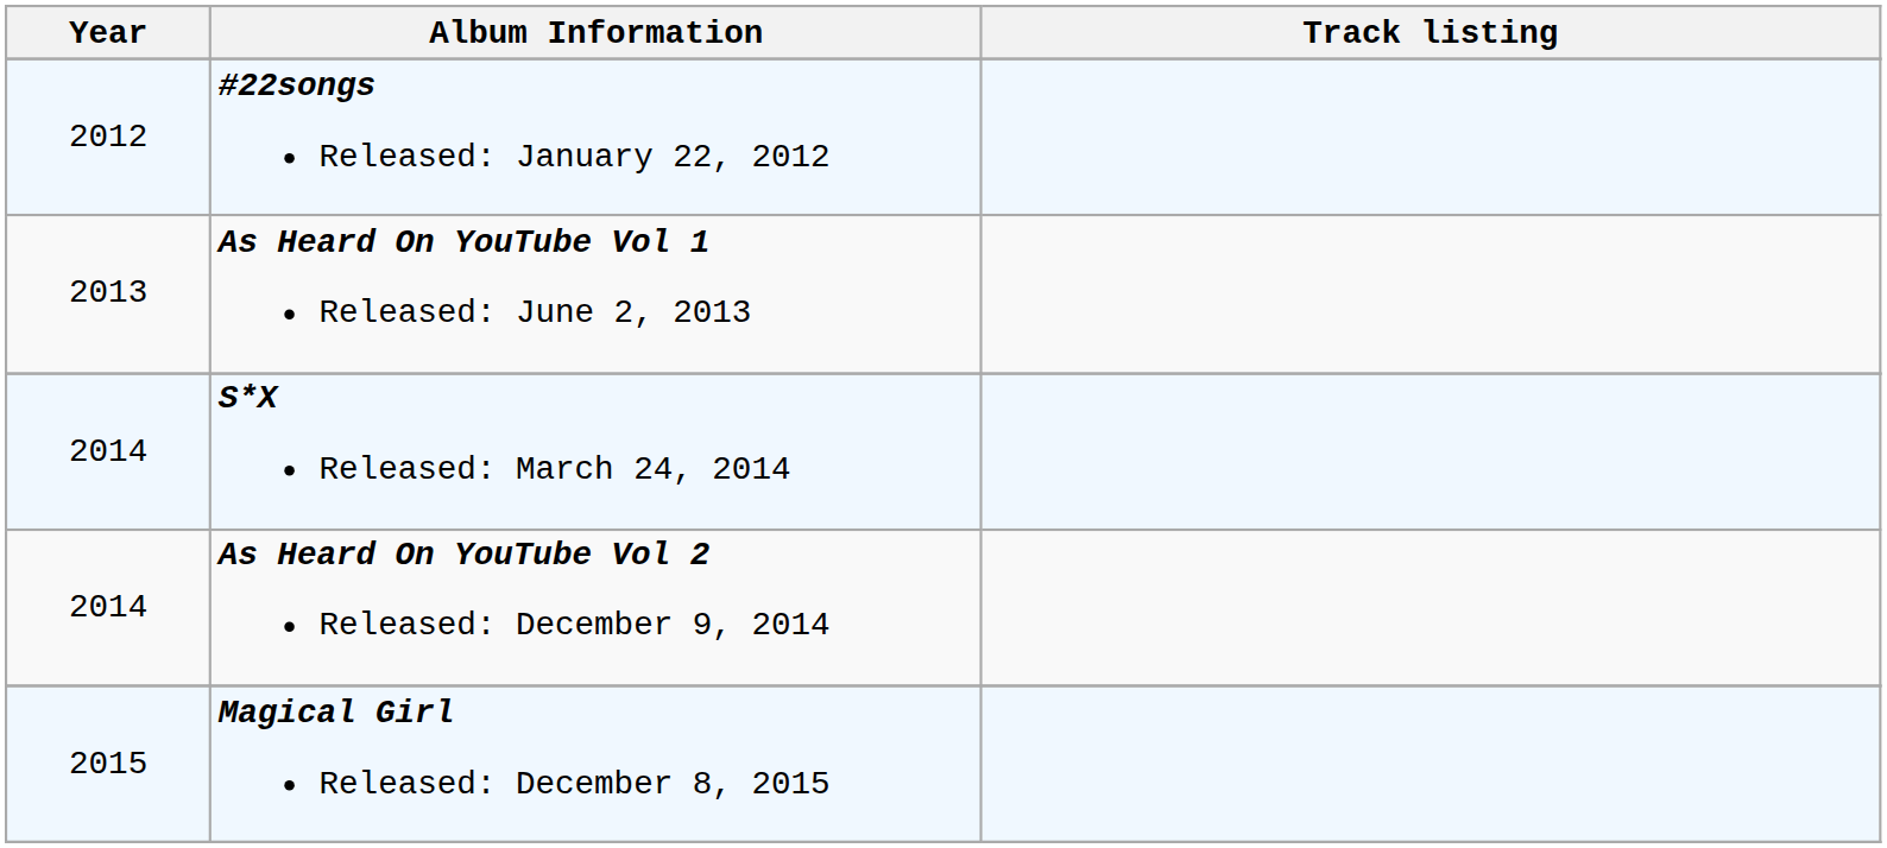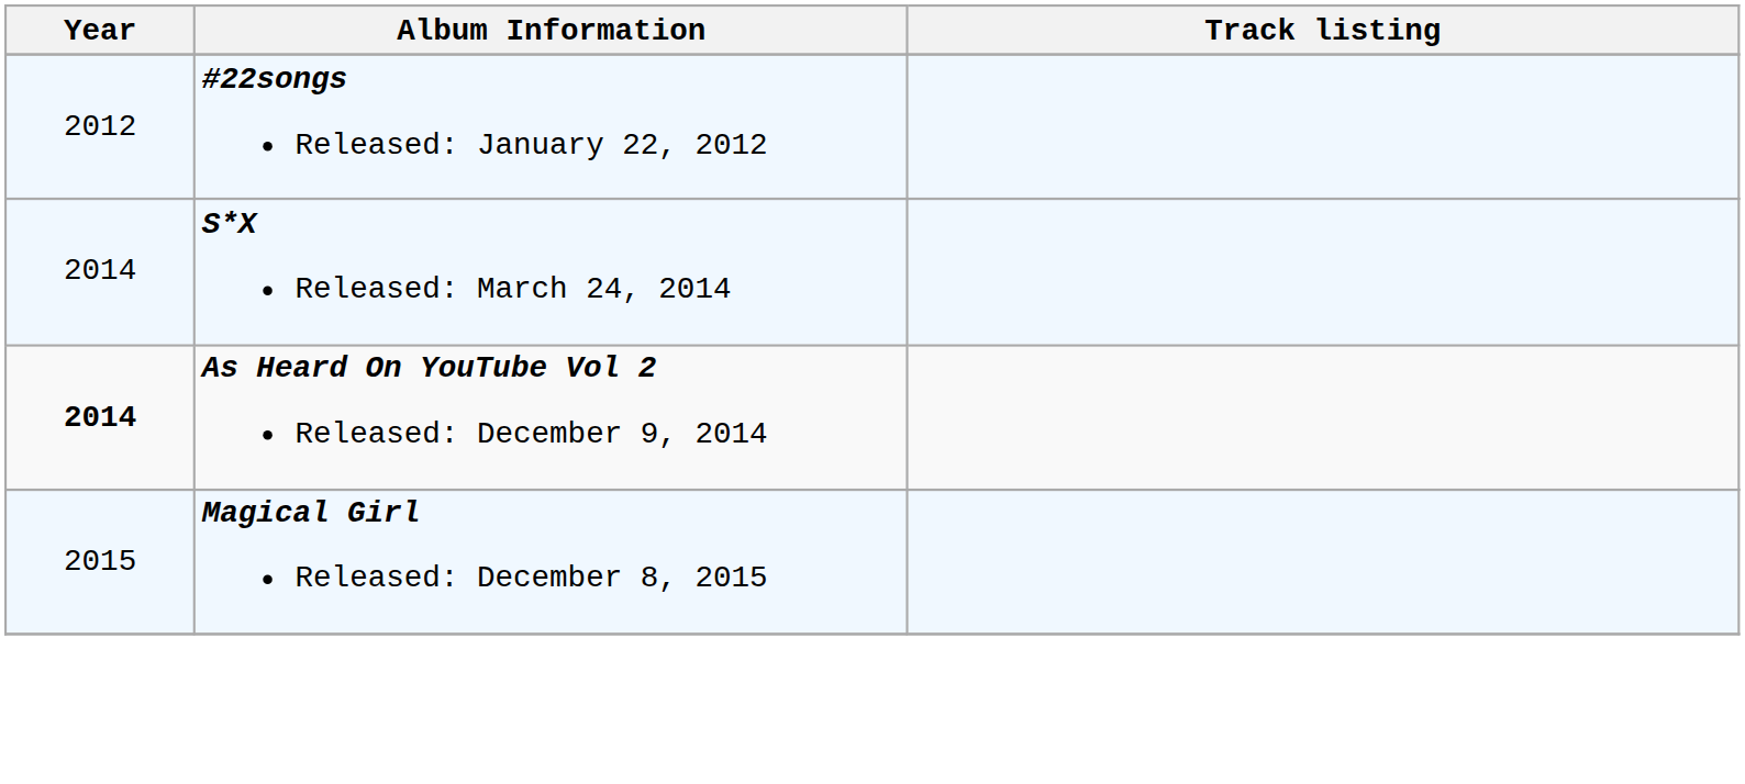- row: 2013 | As Heard On YouTube Vol 1 Released: June 2, 2013
As Heard On YouTube Vol 2 Released: December 9, 2014 | Year: normal -> bold
